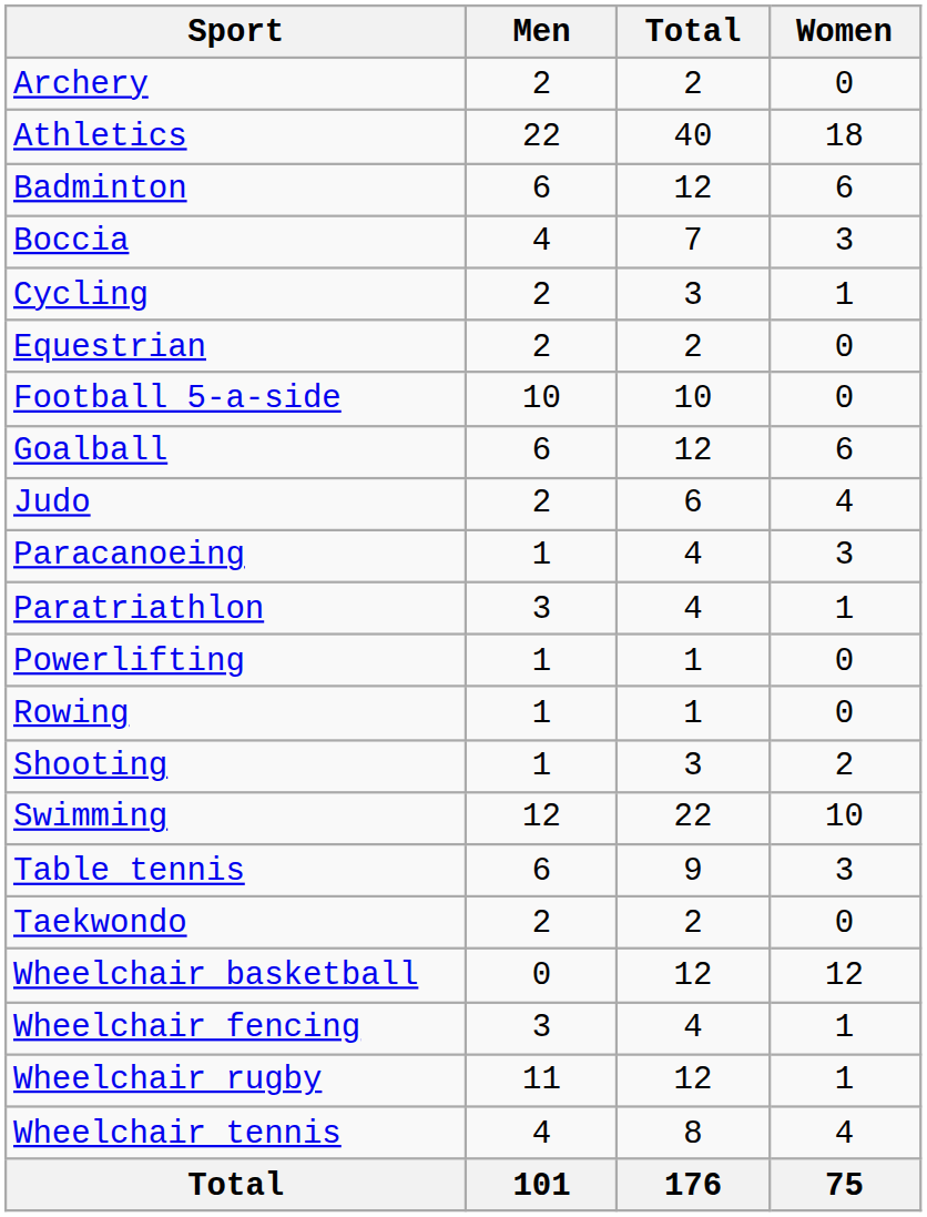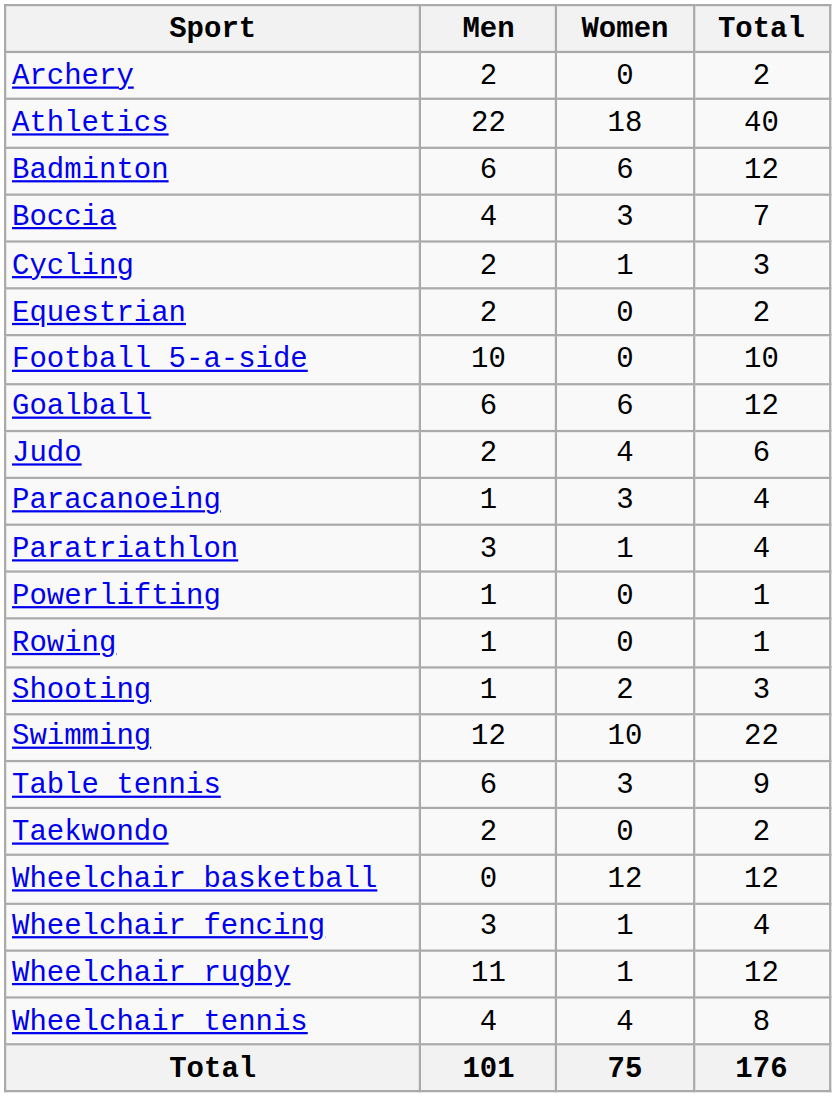columns swapped: Women <-> Total
